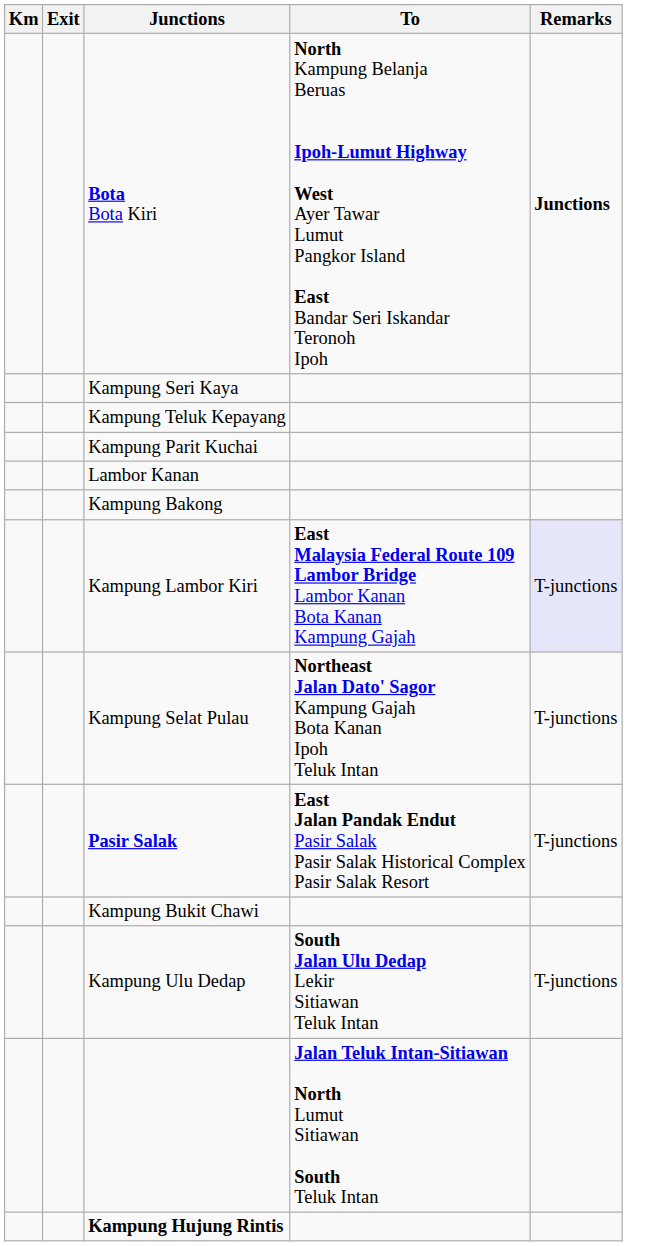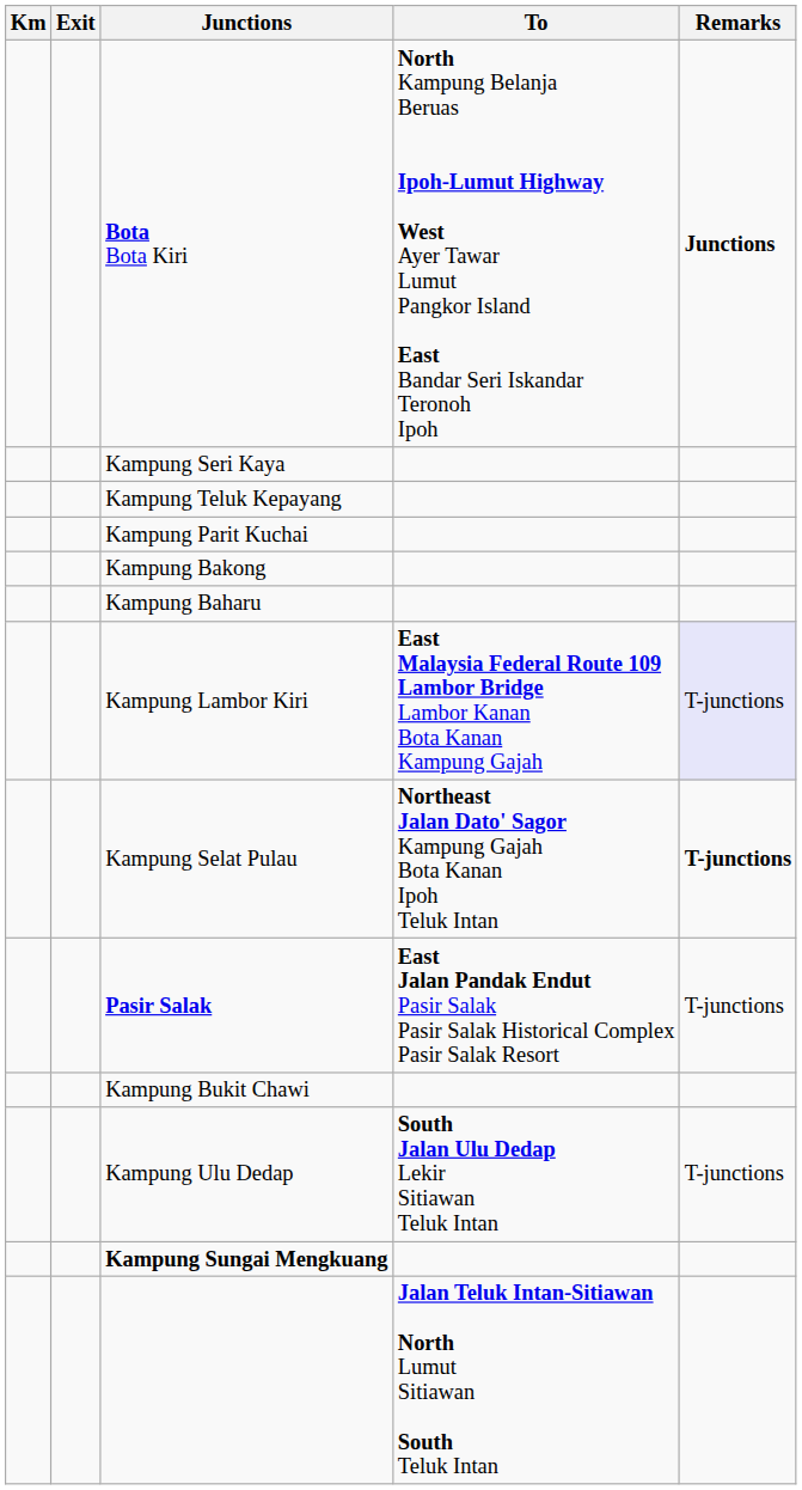- row: Lambor Kanan
+ row: Kampung Baharu
Kampung Selat Pulau | Remarks: normal -> bold
+ row: Kampung Sungai Mengkuang
- row: Kampung Hujung Rintis
